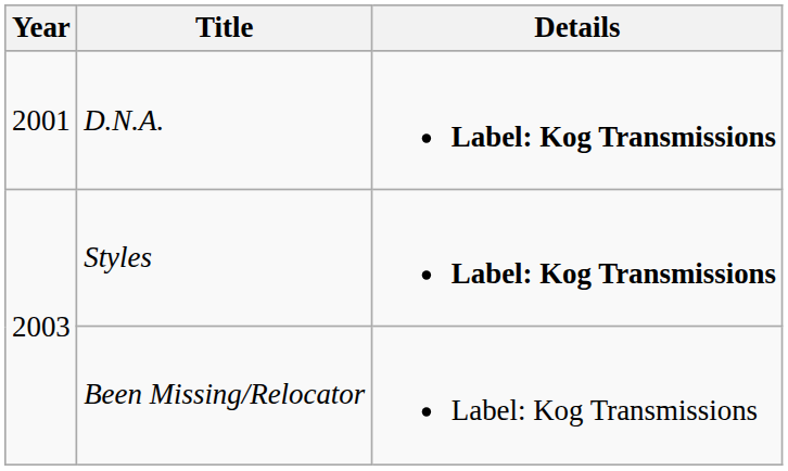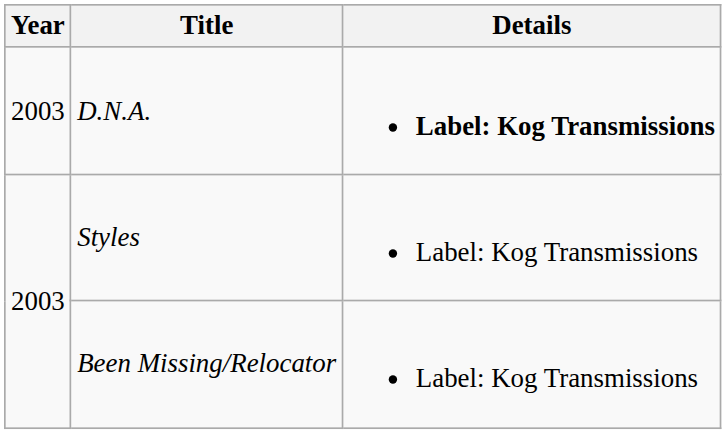D.N.A. | Year: 2001 -> 2003
Styles | Details: bold -> normal
